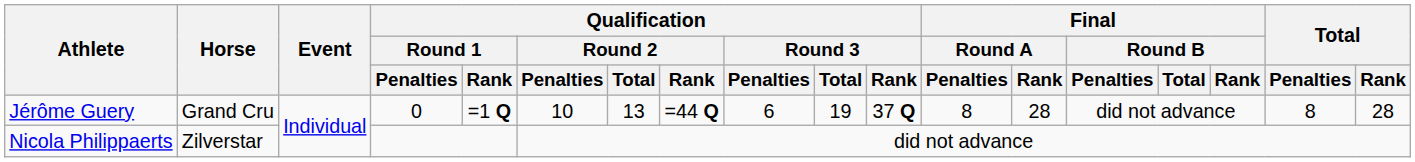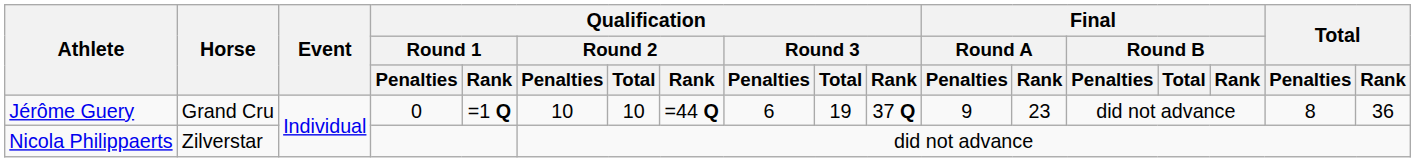Jérôme Guery | Qualification / Round 2 / Total: 13 -> 10
Jérôme Guery | Final / Round A / Penalties: 8 -> 9
Jérôme Guery | Final / Round A / Rank: 28 -> 23
Jérôme Guery | Total / Rank: 28 -> 36
